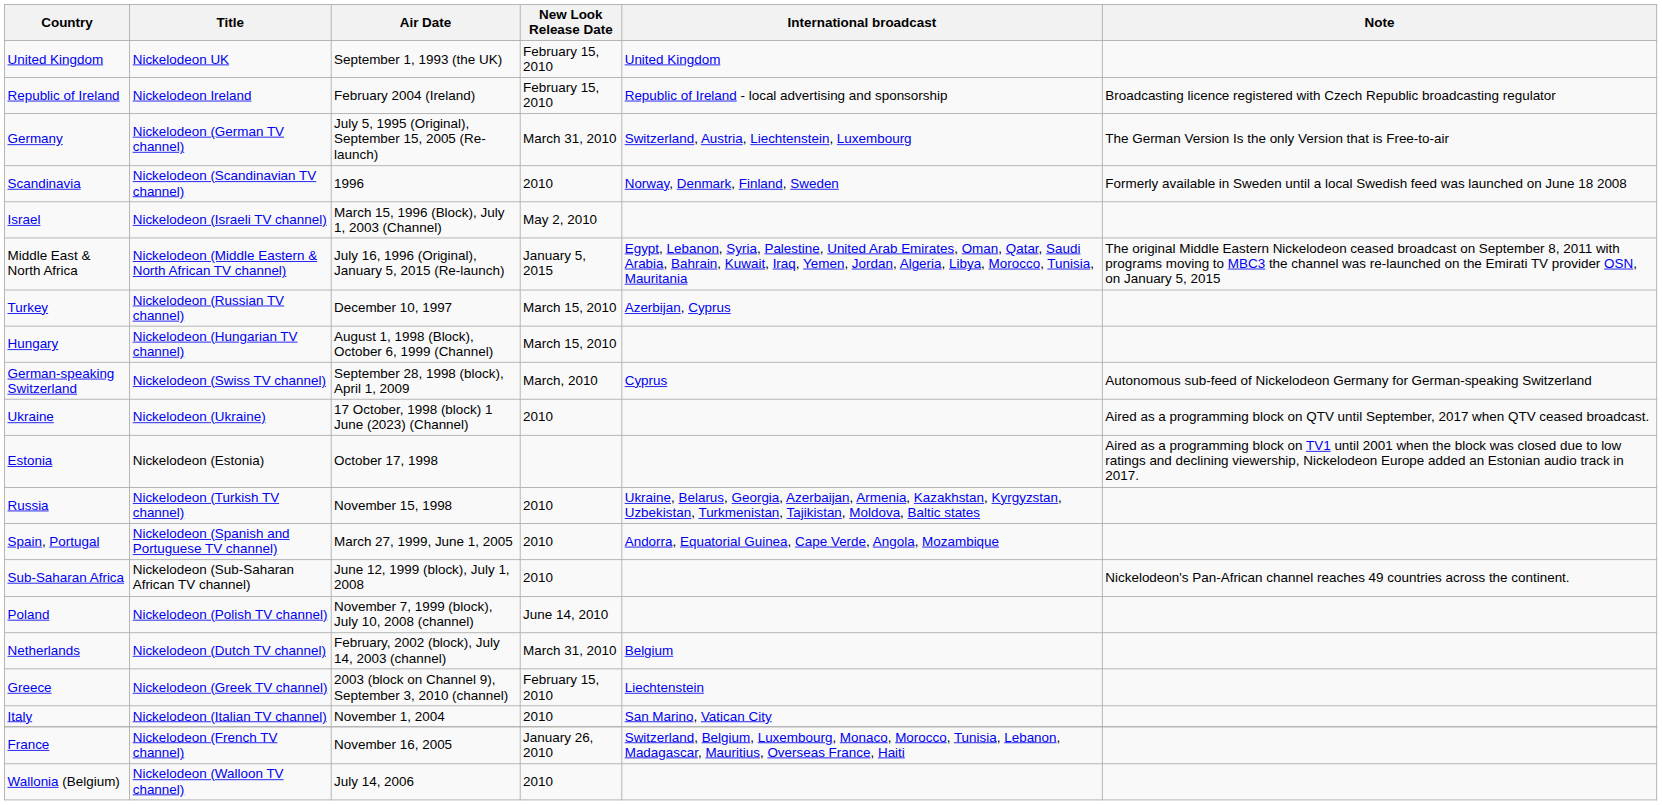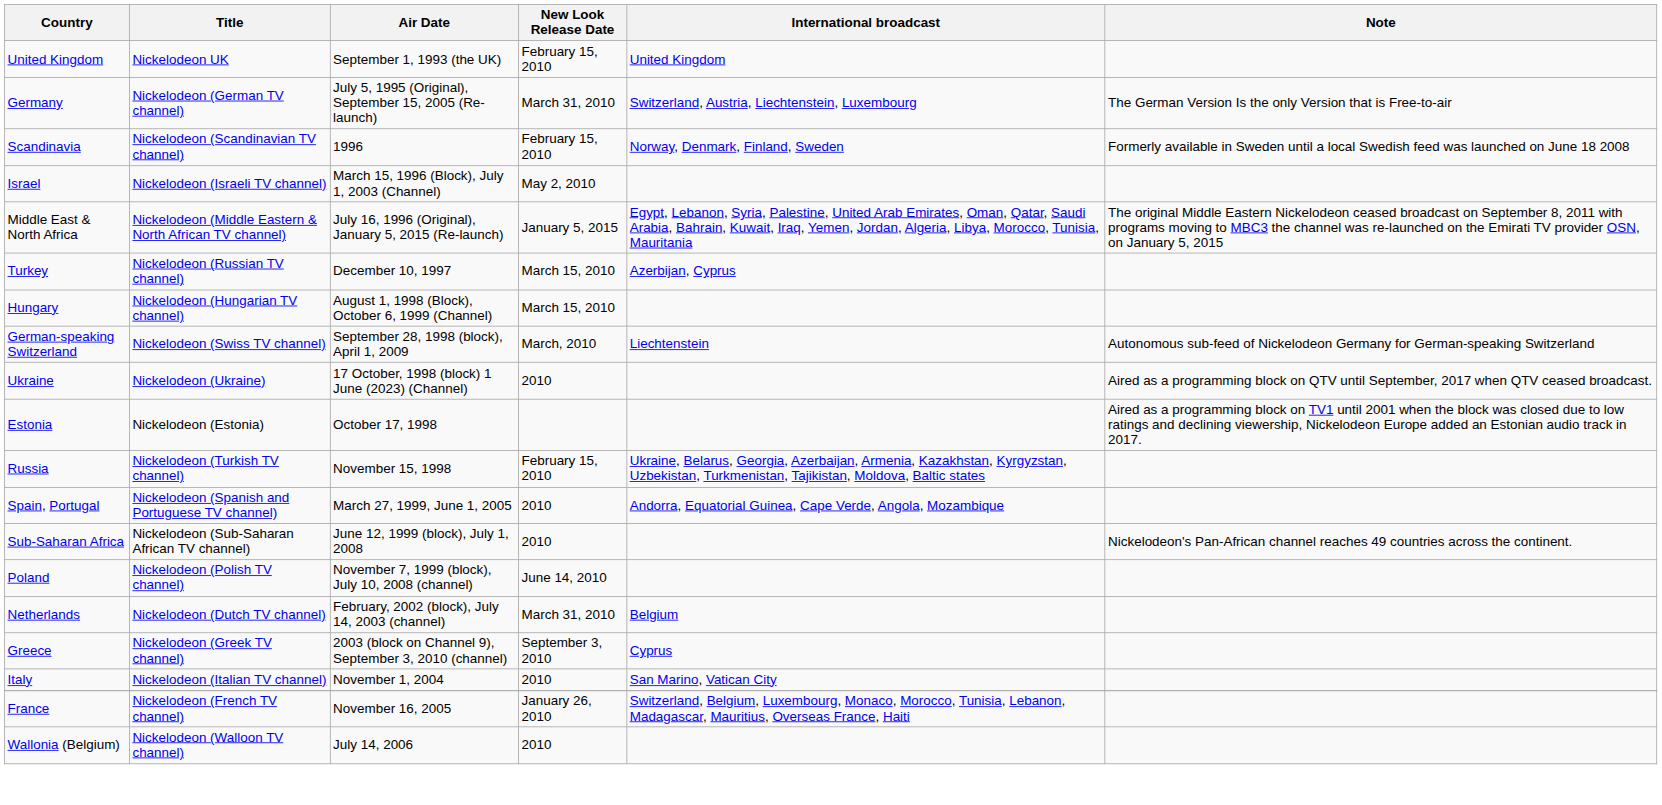- row: Republic of Ireland | Nickelodeon Ireland | February 2004 (Ireland) | February 15, 2010 | Republic of Ireland - local advertising and sponsorship | Broadcasting licence registered with Czech Republic broadcasting regulator
Scandinavia | New Look Release Date: 2010 -> February 15, 2010
German-speaking Switzerland | International broadcast: Cyprus -> Liechtenstein
Russia | New Look Release Date: 2010 -> February 15, 2010
Greece | New Look Release Date: February 15, 2010 -> September 3, 2010
Greece | International broadcast: Liechtenstein -> Cyprus
